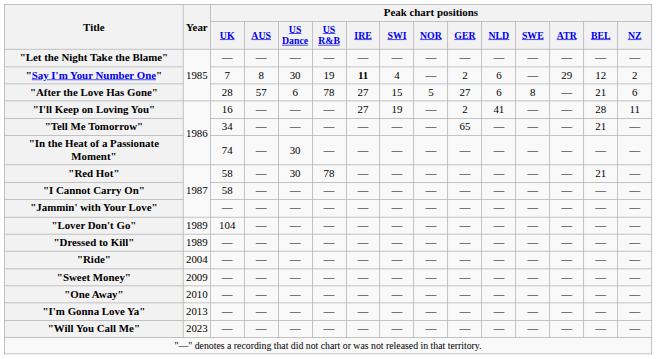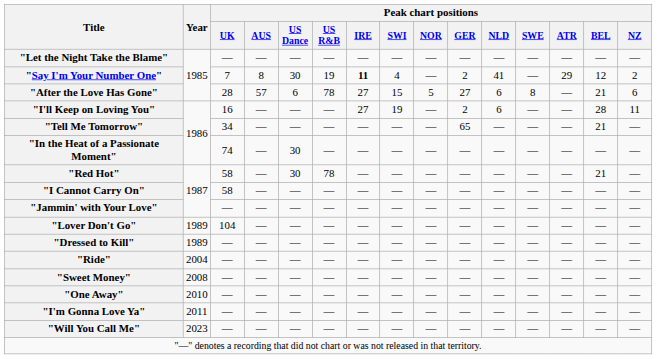"Say I'm Your Number One" | Peak chart positions / NLD: 6 -> 41
"I'll Keep on Loving You" | Peak chart positions / NLD: 41 -> 6
"Sweet Money" | Year: 2009 -> 2008
"I'm Gonna Love Ya" | Year: 2013 -> 2011
